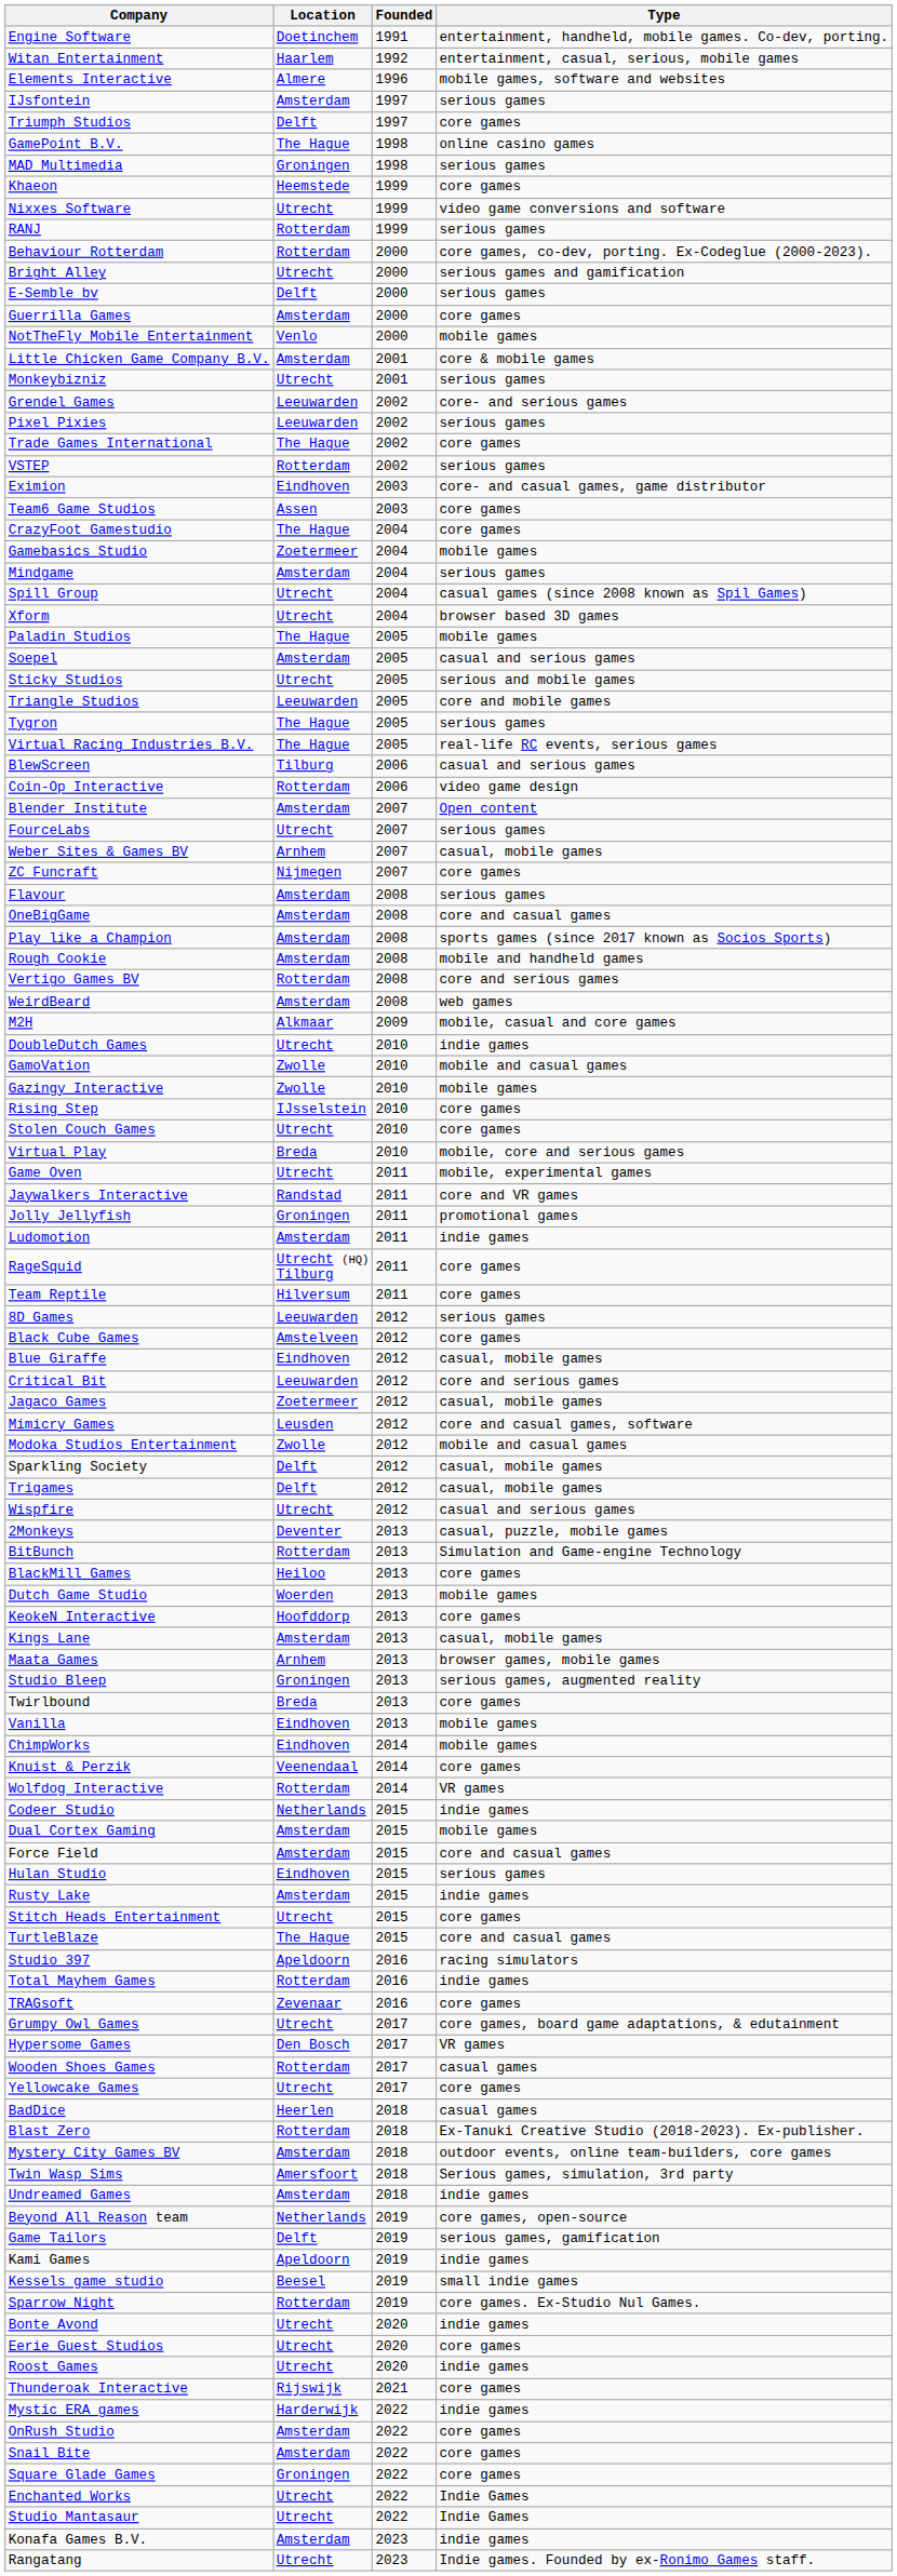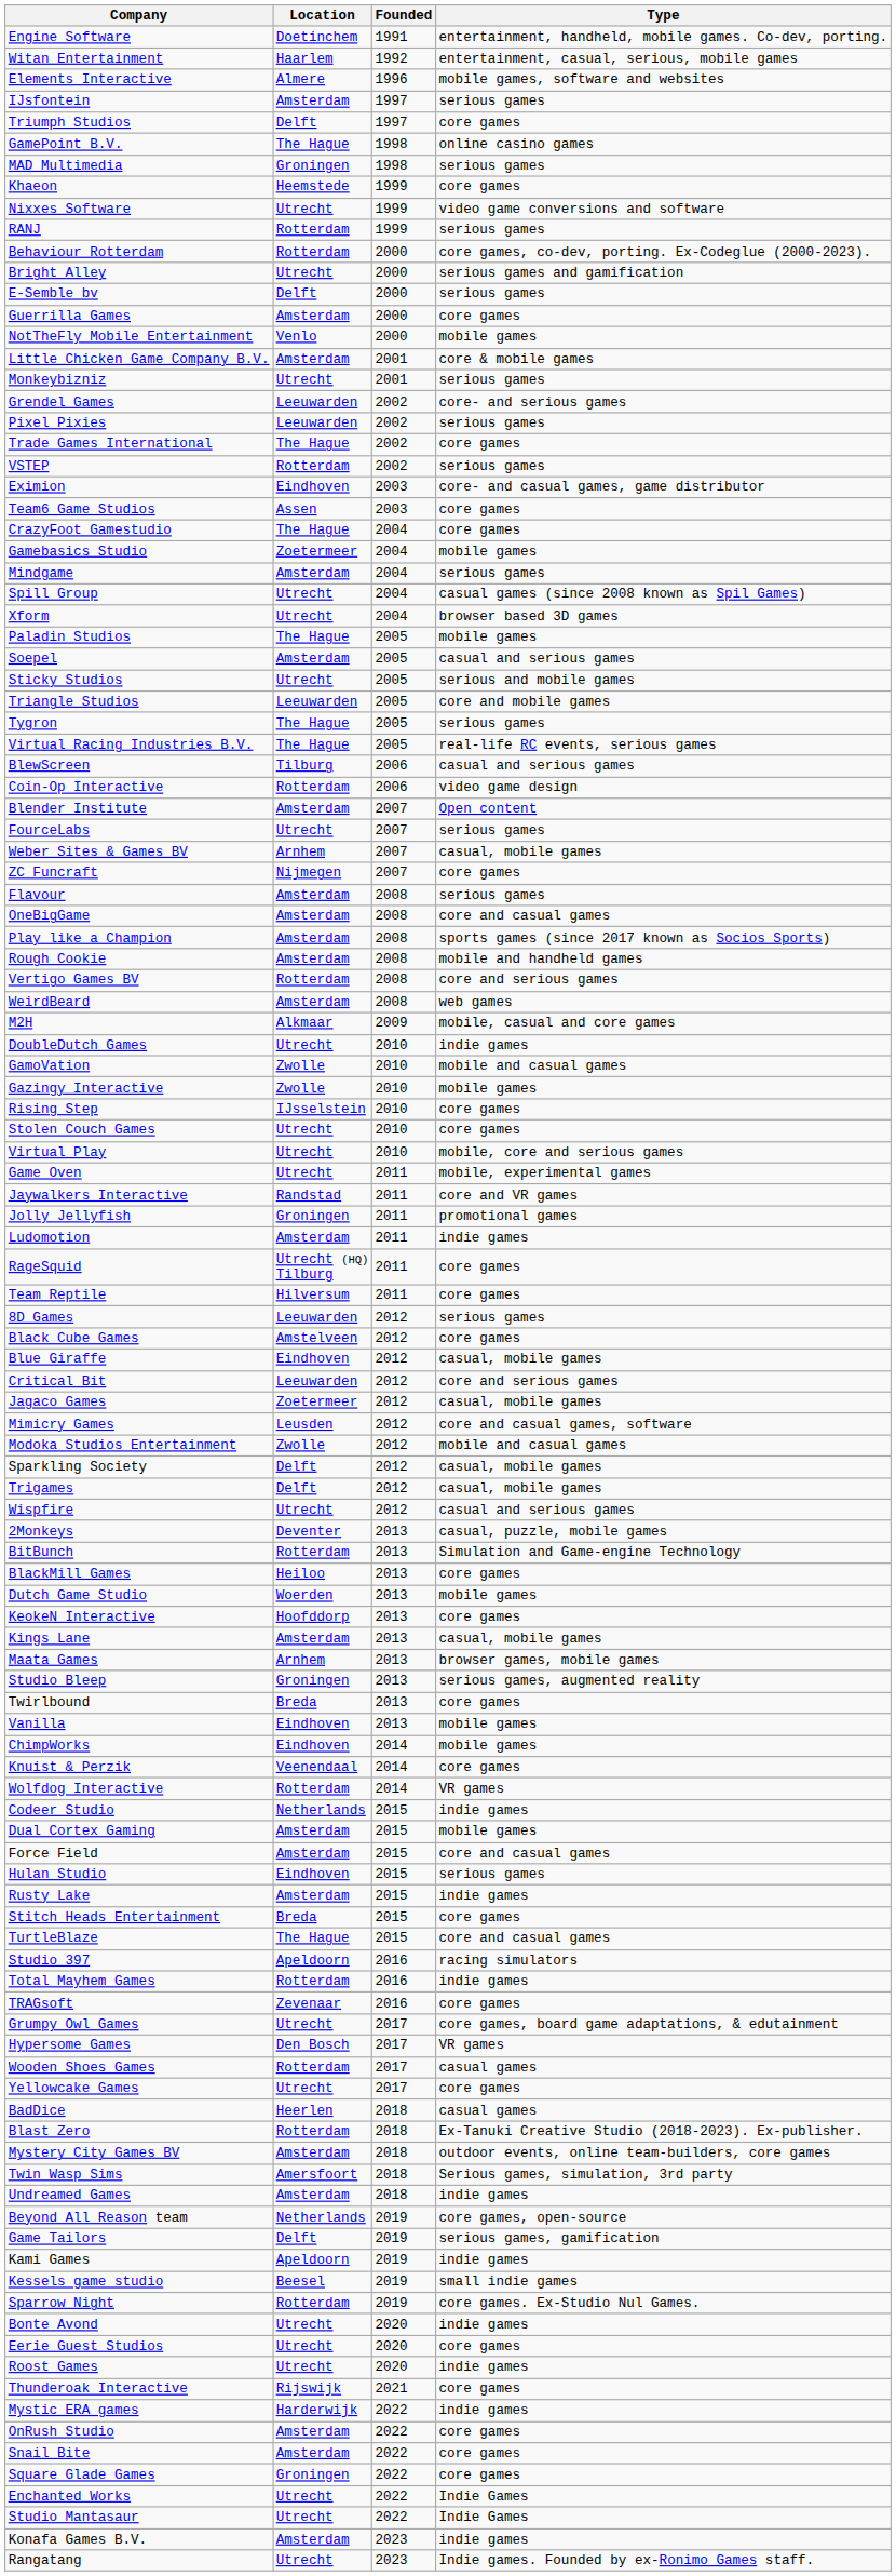Virtual Play | Location: Breda -> Utrecht
Stitch Heads Entertainment | Location: Utrecht -> Breda
